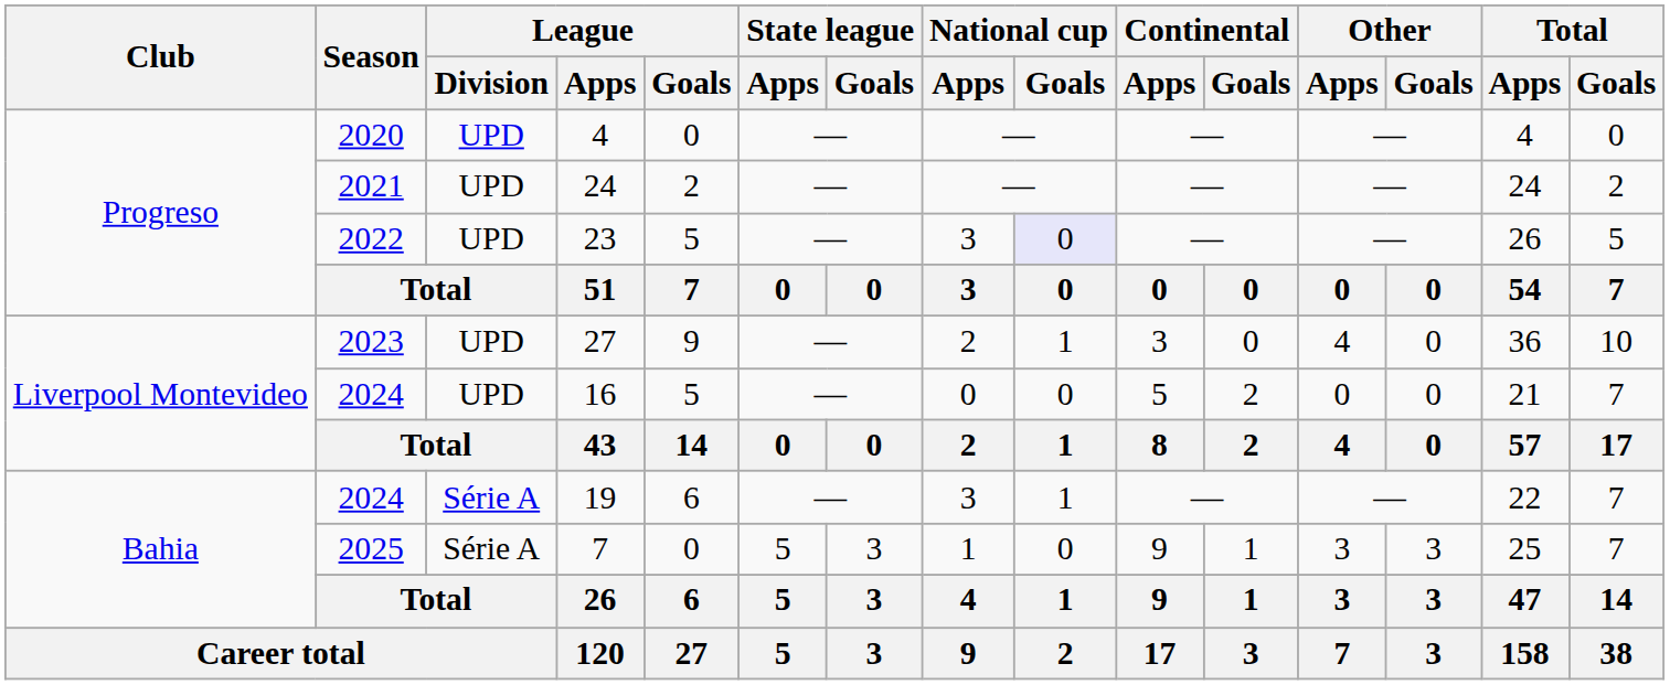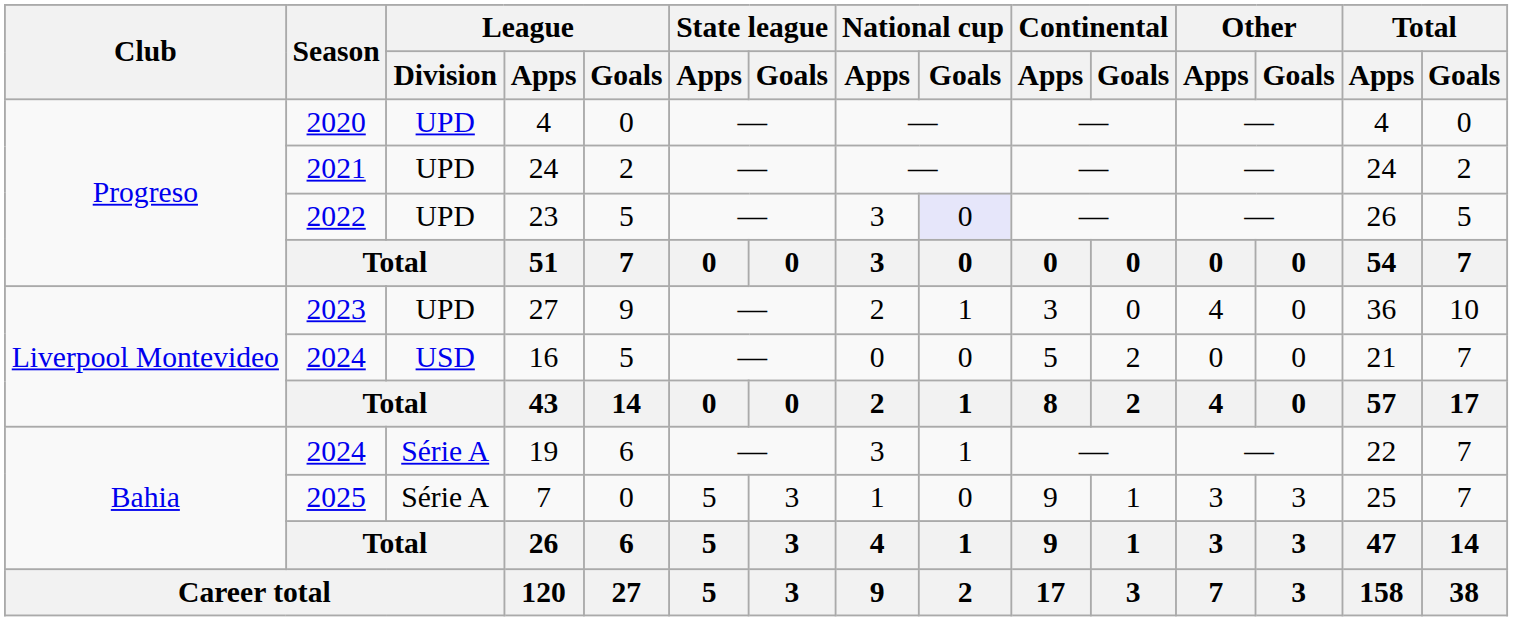16 | League / Division: UPD -> USD
